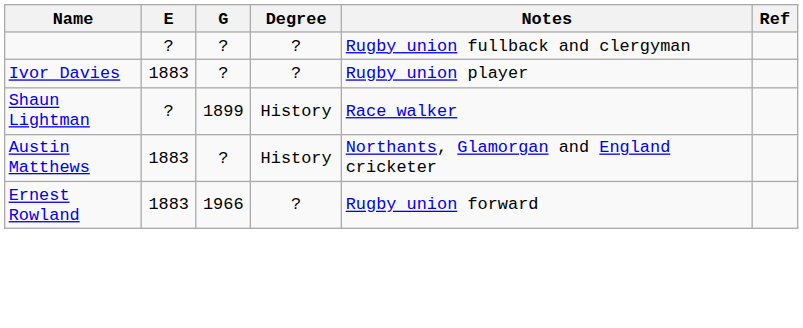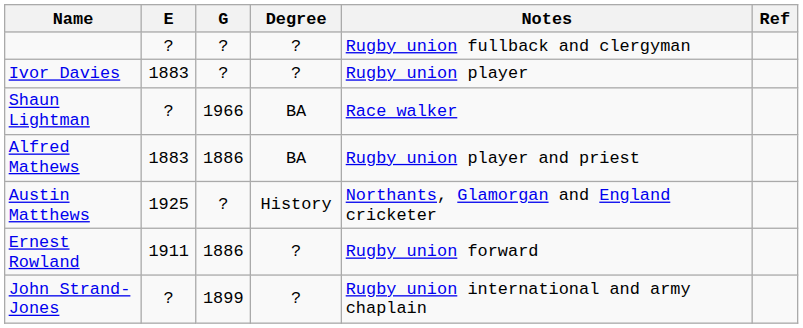Shaun Lightman | G: 1899 -> 1966
Shaun Lightman | Degree: History -> BA
+ row: Alfred Mathews | 1883 | 1886 | BA | Rugby union player and priest
Austin Matthews | E: 1883 -> 1925
Ernest Rowland | E: 1883 -> 1911
Ernest Rowland | G: 1966 -> 1886
+ row: John Strand-Jones | ? | 1899 | ? | Rugby union international and army chaplain
